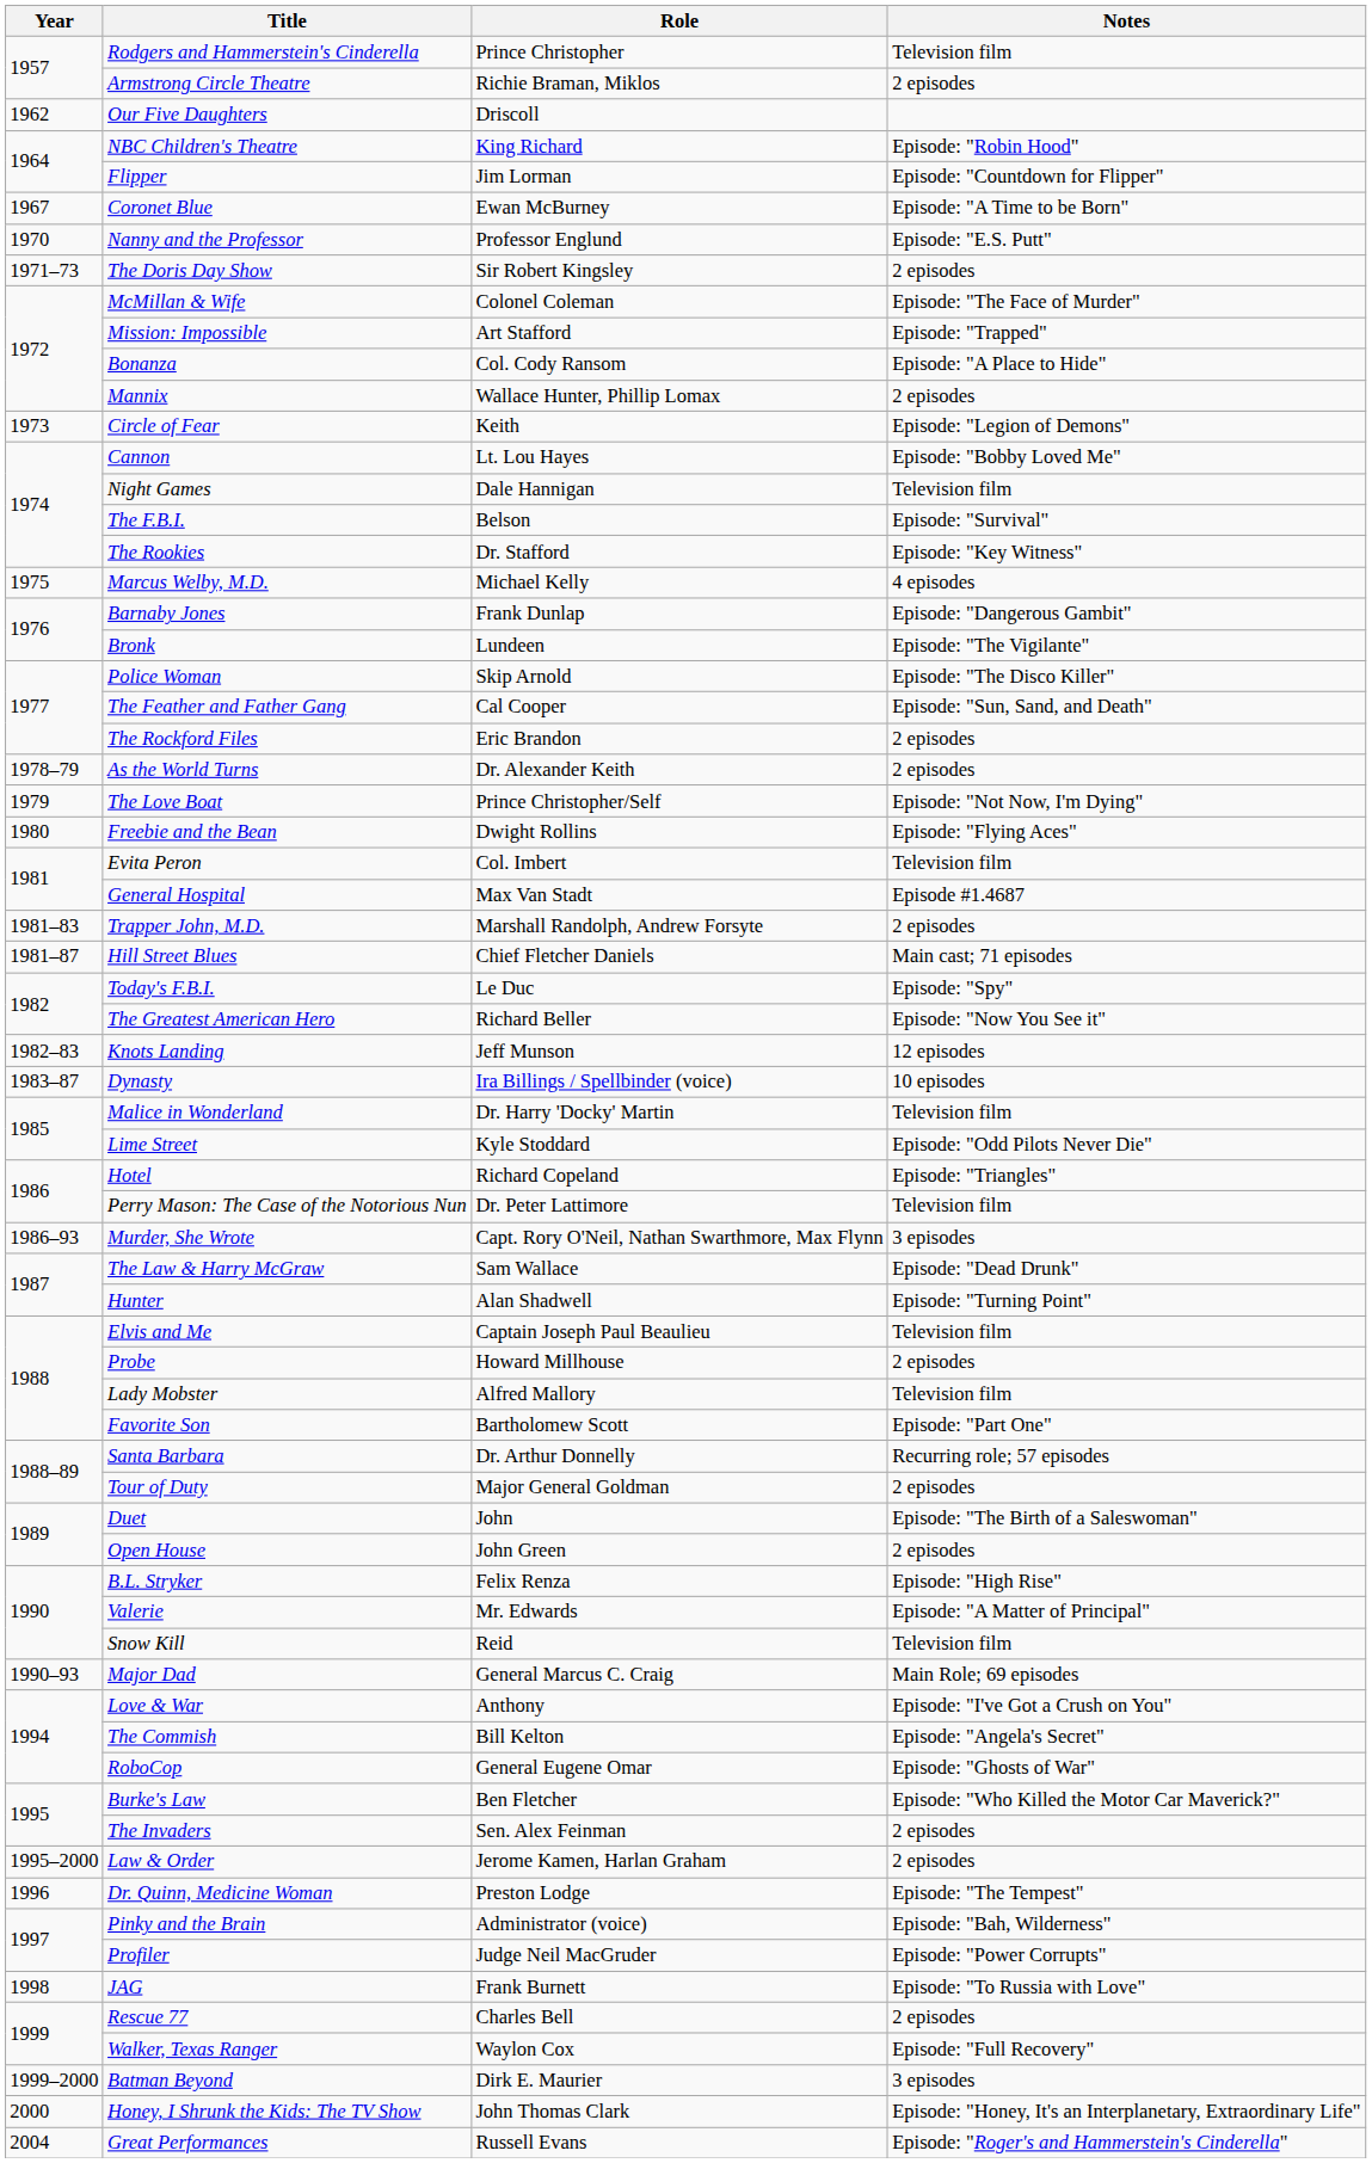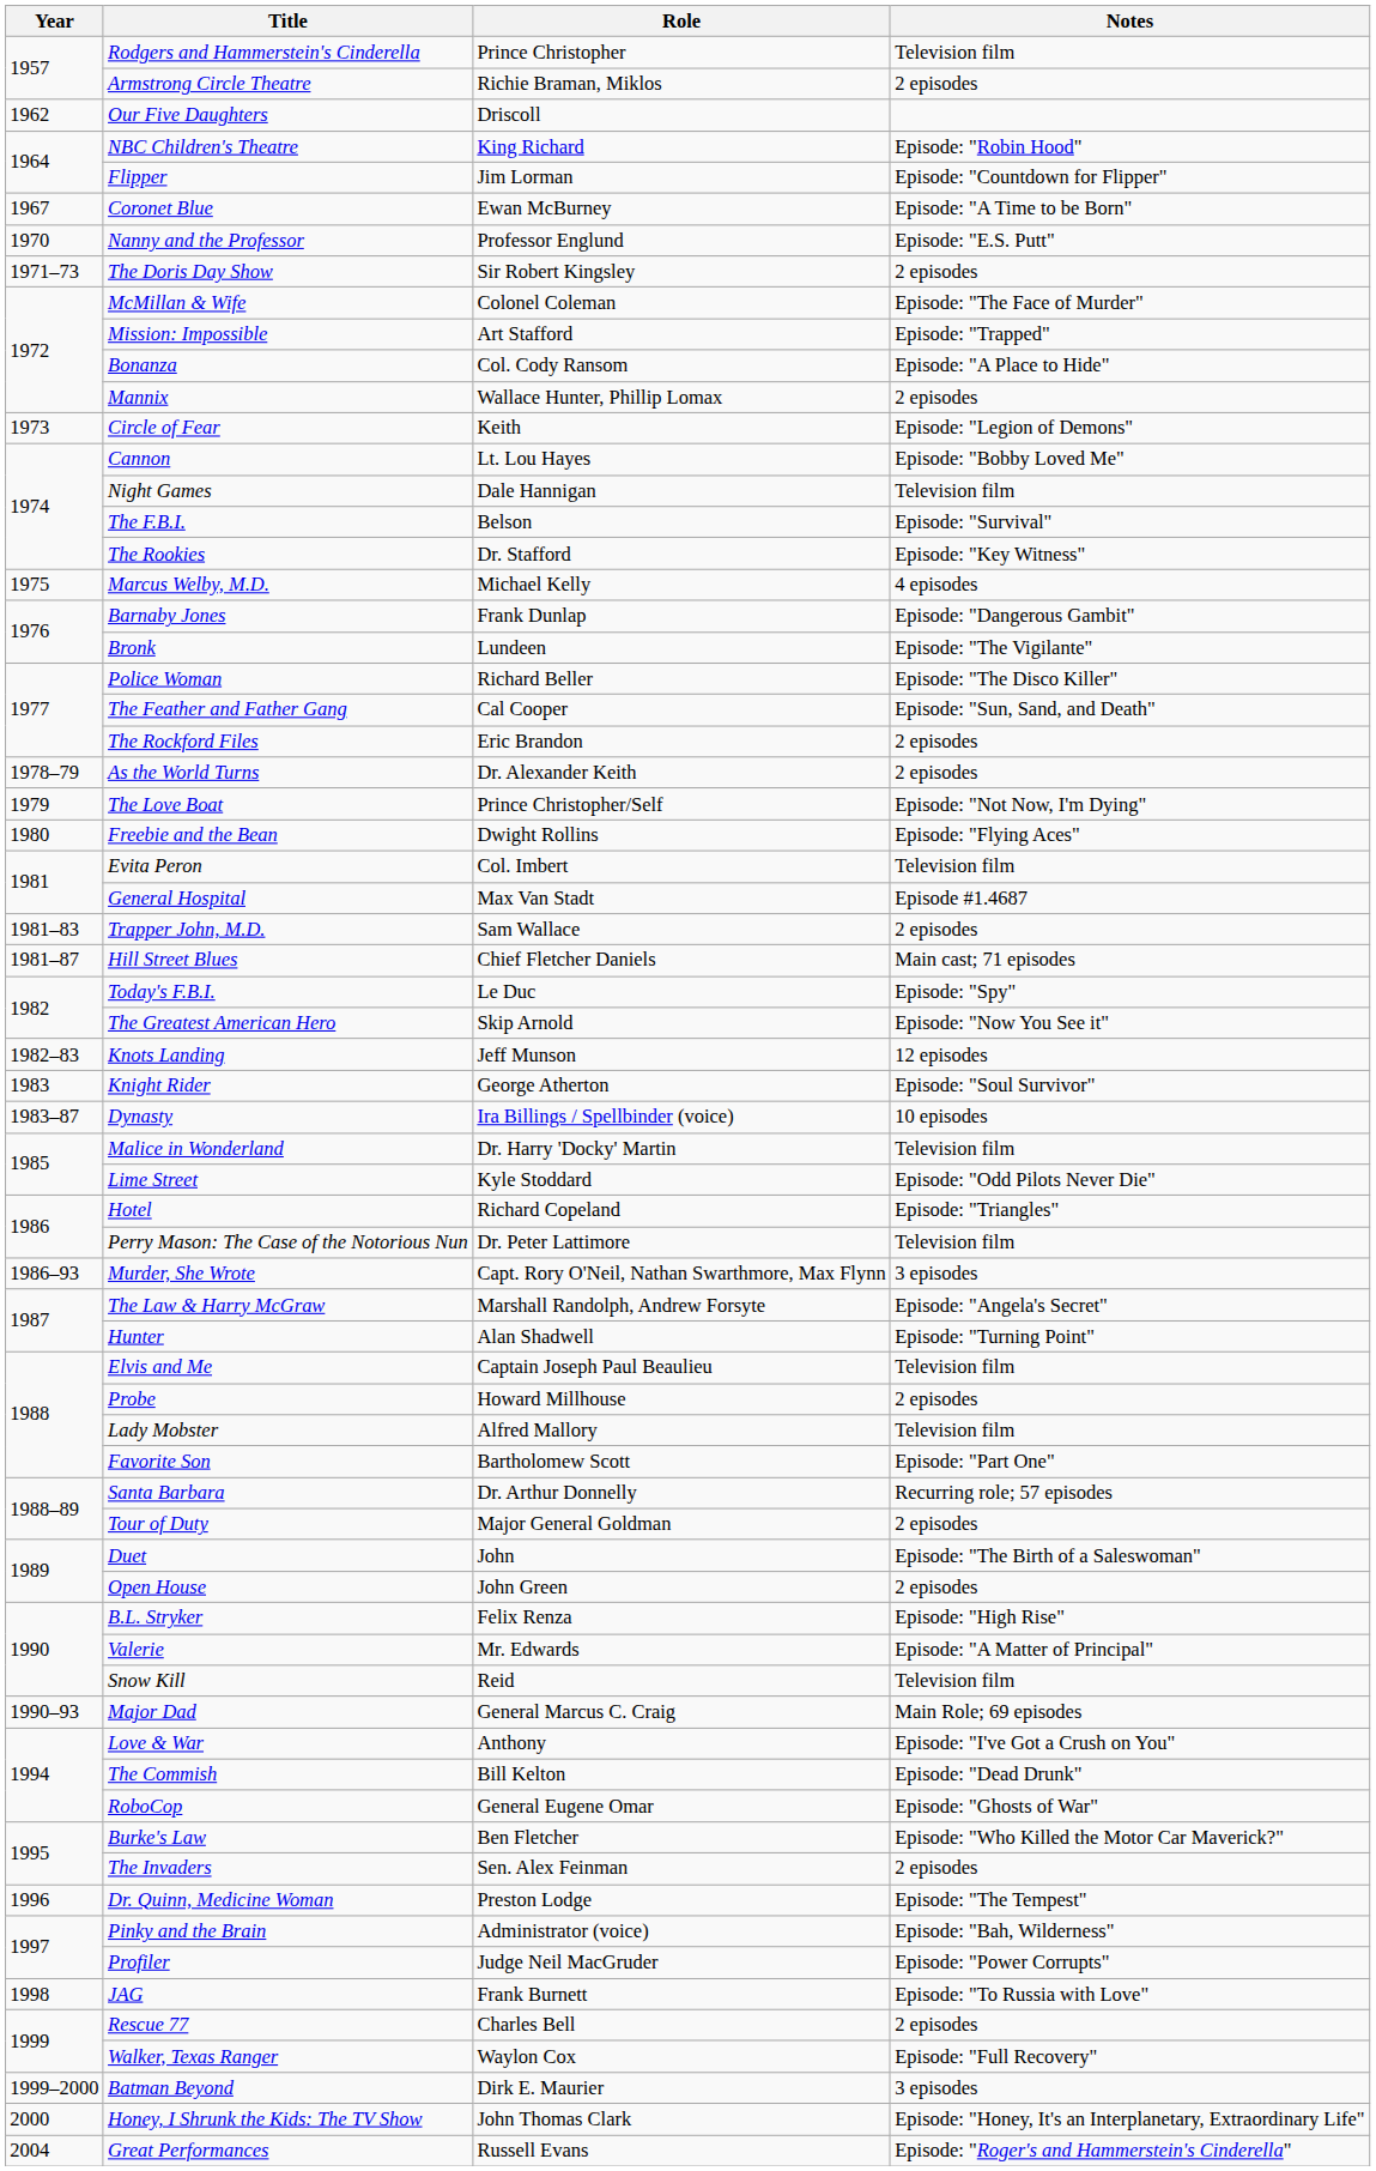Police Woman | Role: Skip Arnold -> Richard Beller
Trapper John, M.D. | Role: Marshall Randolph, Andrew Forsyte -> Sam Wallace
The Greatest American Hero | Role: Richard Beller -> Skip Arnold
+ row: 1983 | Knight Rider | George Atherton | Episode: "Soul Survivor"
The Law & Harry McGraw | Role: Sam Wallace -> Marshall Randolph, Andrew Forsyte
The Law & Harry McGraw | Notes: Episode: "Dead Drunk" -> Episode: "Angela's Secret"
The Commish | Notes: Episode: "Angela's Secret" -> Episode: "Dead Drunk"
- row: 1995–2000 | Law & Order | Jerome Kamen, Harlan Graham | 2 episodes
